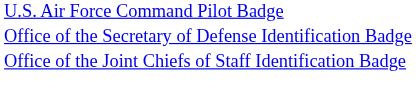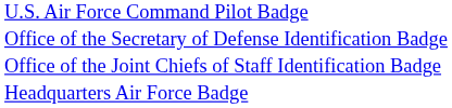+ row: Headquarters Air Force Badge
